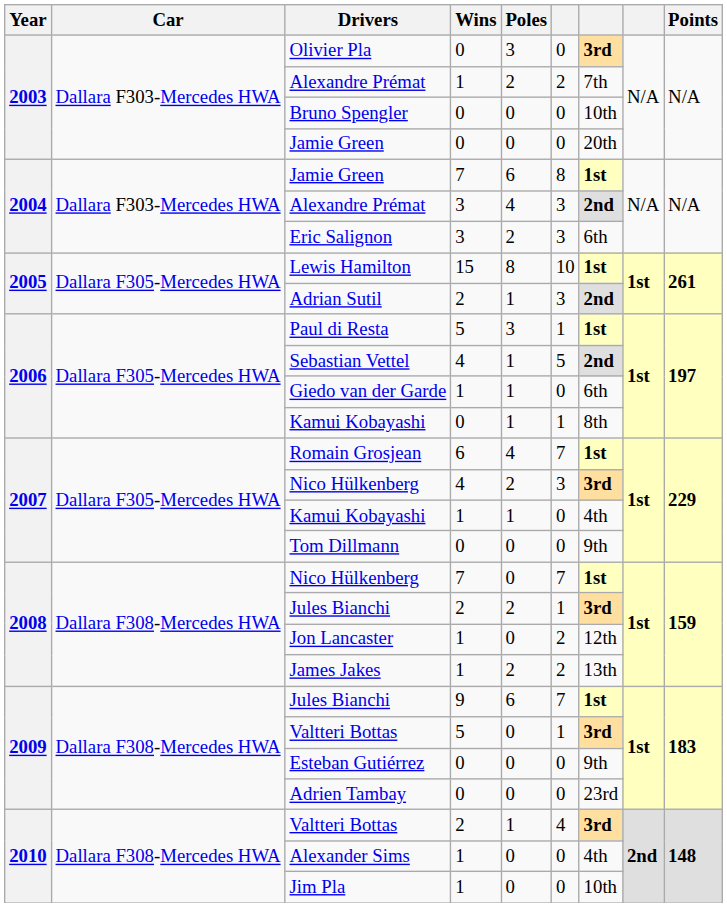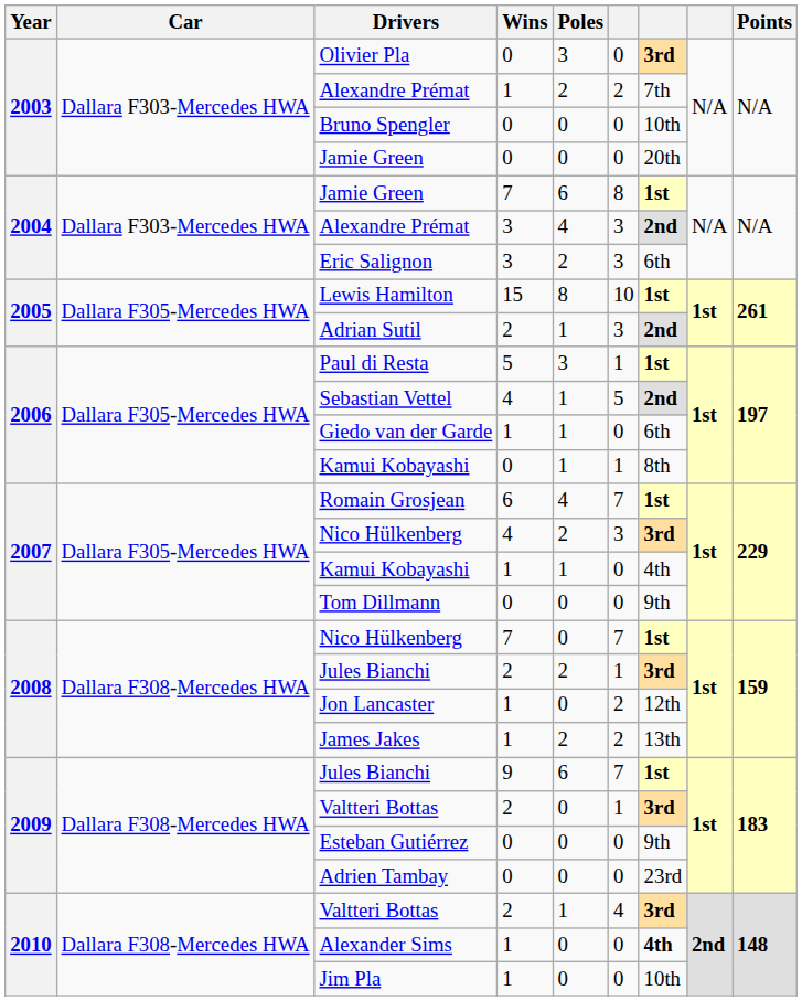2009 / Valtteri Bottas | Wins: 5 -> 2
Alexander Sims | column 7: normal -> bold
